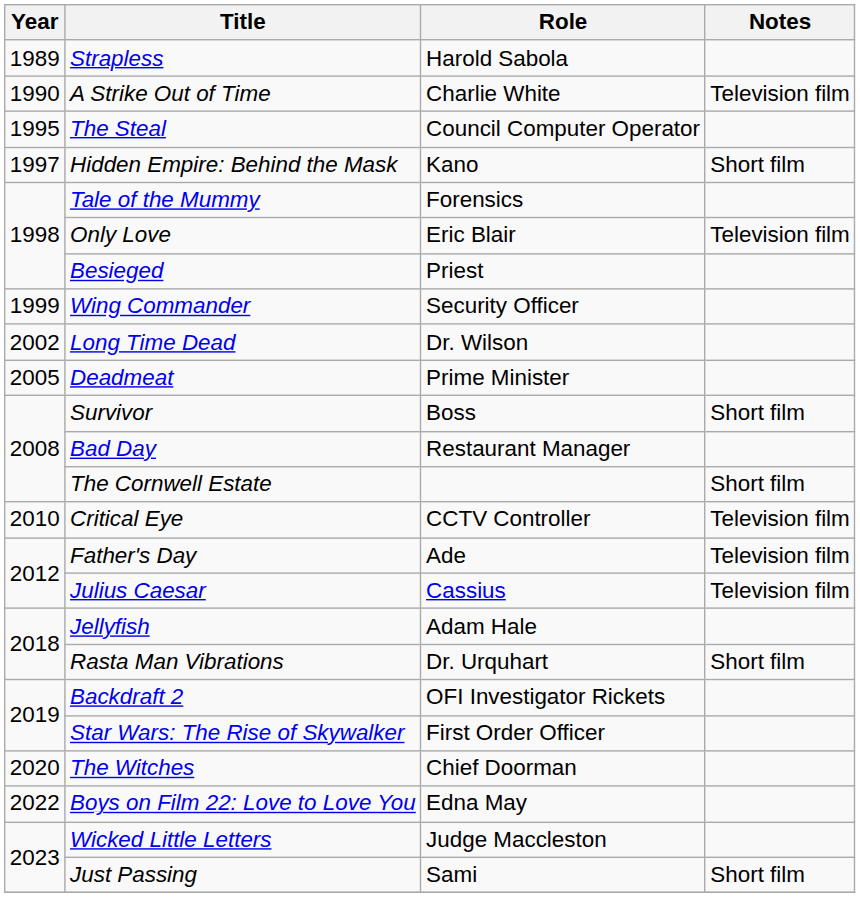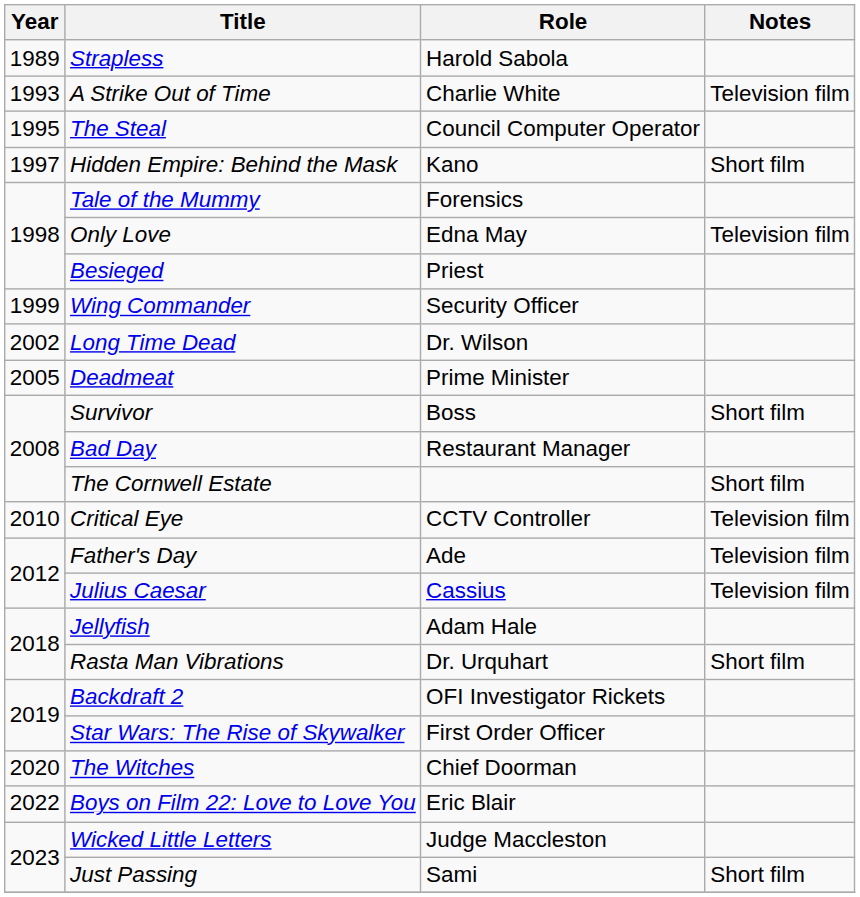A Strike Out of Time | Year: 1990 -> 1993
Only Love | Role: Eric Blair -> Edna May
Boys on Film 22: Love to Love You | Role: Edna May -> Eric Blair
